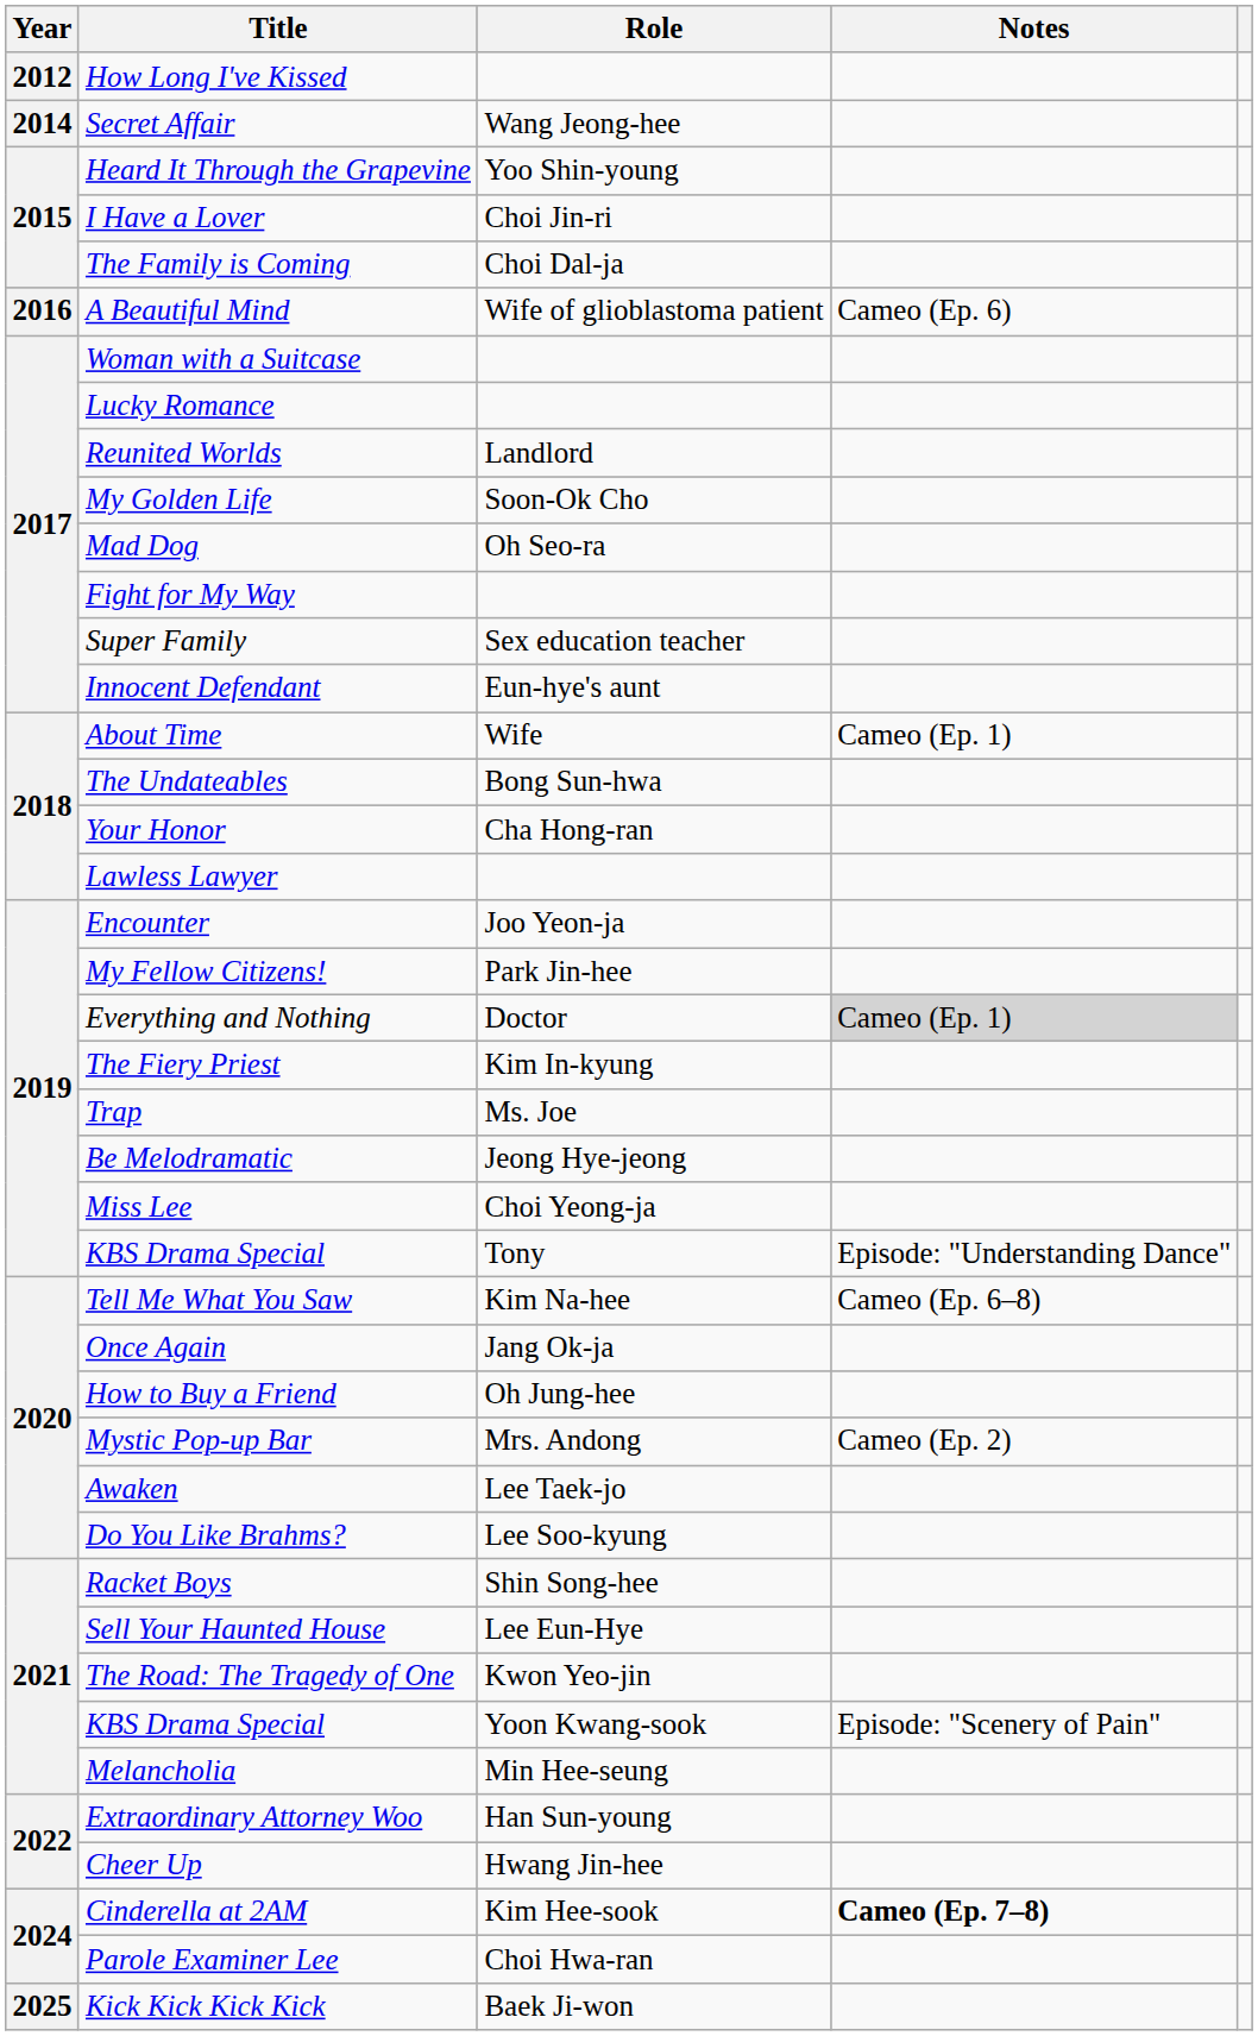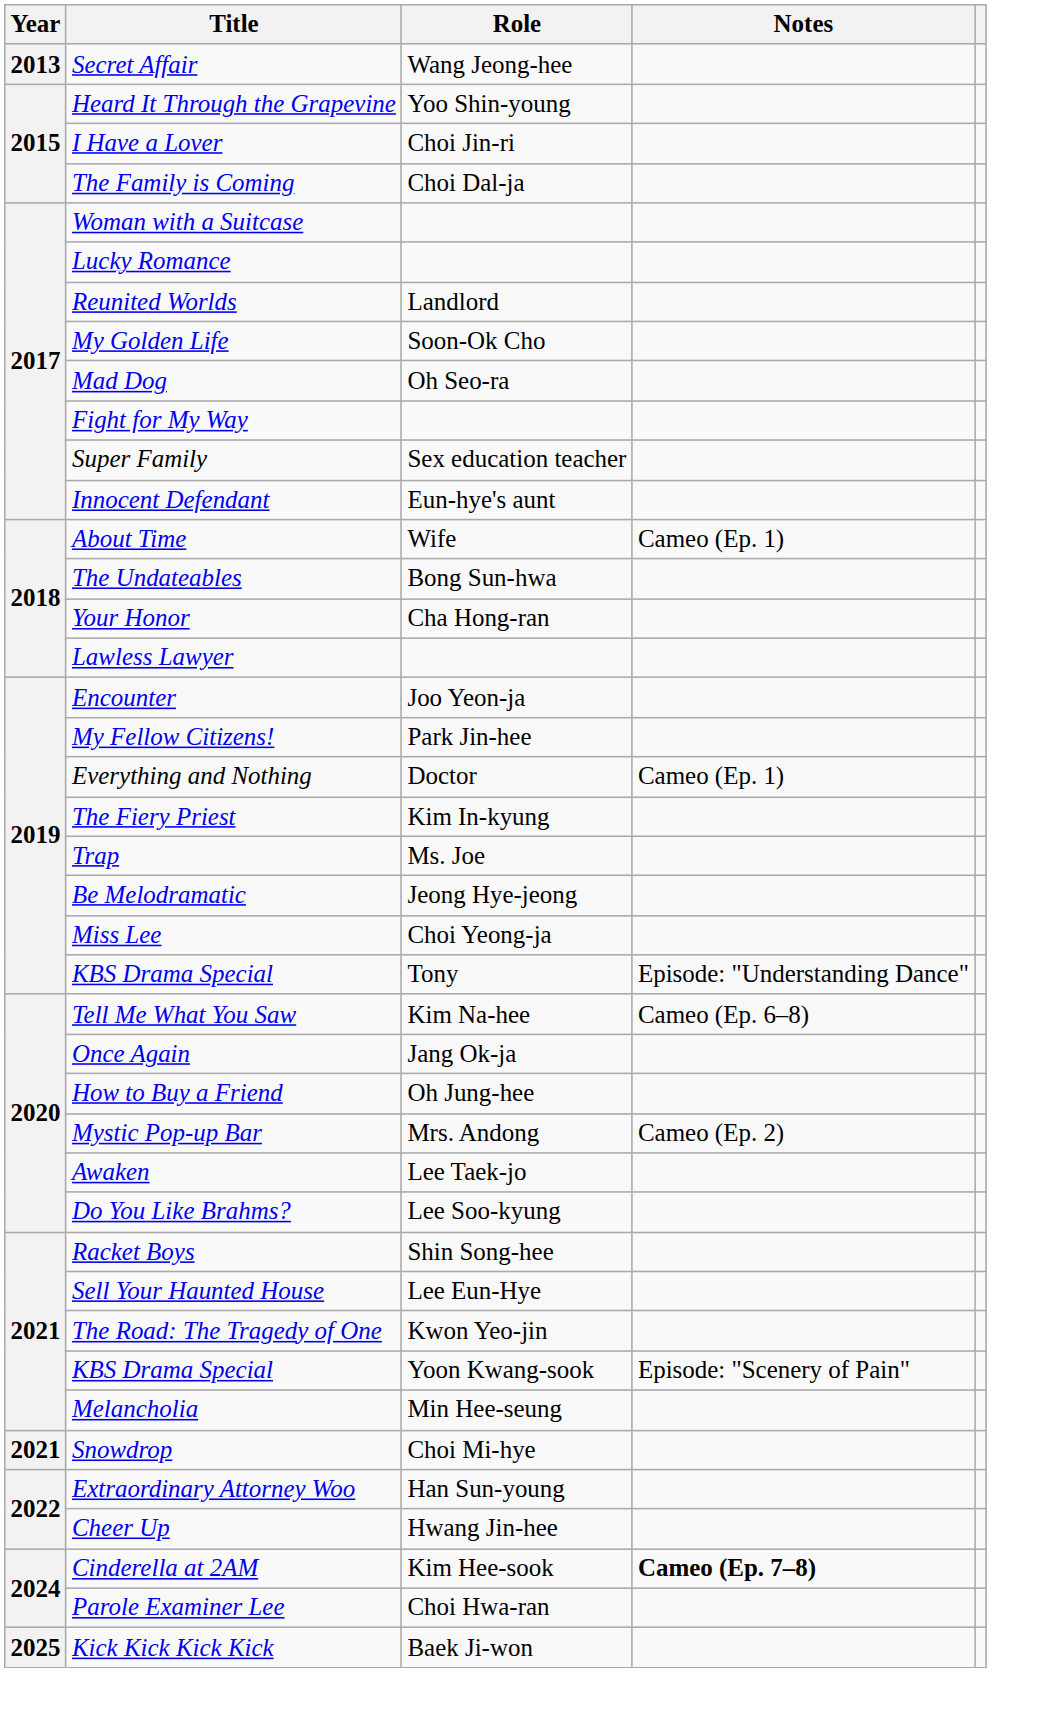- row: 2012 | How Long I've Kissed
Secret Affair | Year: 2014 -> 2013
- row: 2016 | A Beautiful Mind | Wife of glioblastoma patient | Cameo (Ep. 6)
Everything and Nothing | Notes: lightgrey background -> no background
+ row: 2021 | Snowdrop | Choi Mi-hye
